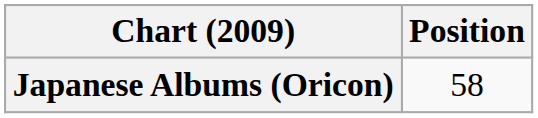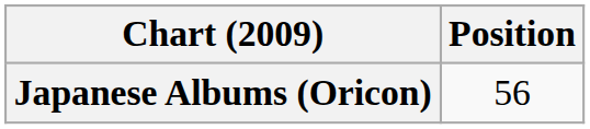Japanese Albums (Oricon) | Position: 58 -> 56
